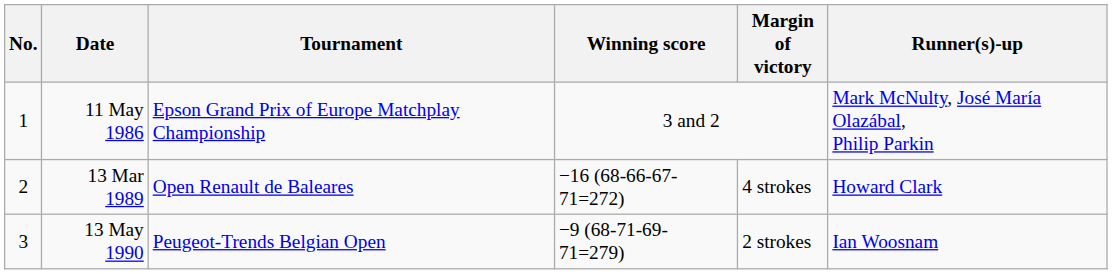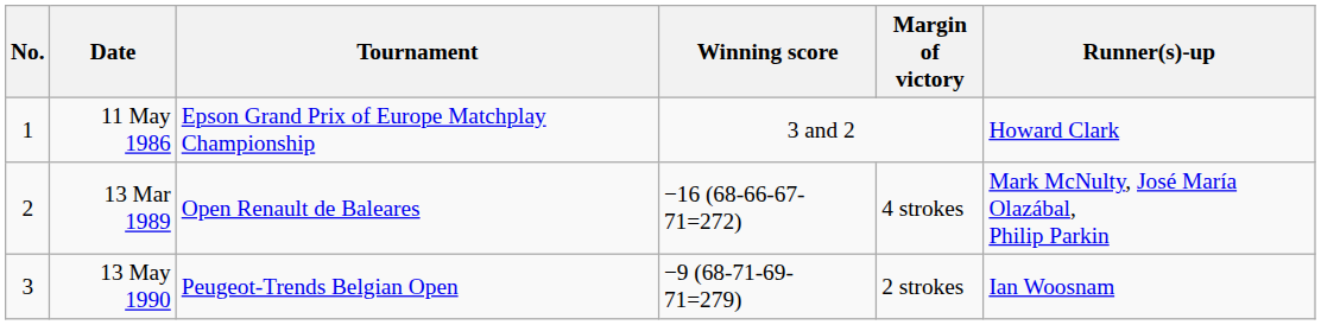11 May 1986 | Runner(s)-up: Mark McNulty, José María Olazábal, Philip Parkin -> Howard Clark
13 Mar 1989 | Runner(s)-up: Howard Clark -> Mark McNulty, José María Olazábal, Philip Parkin
